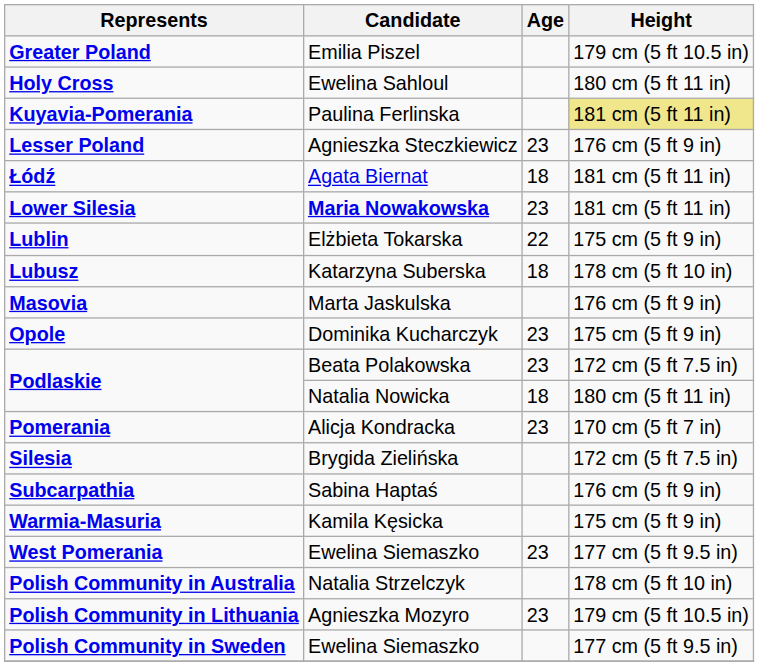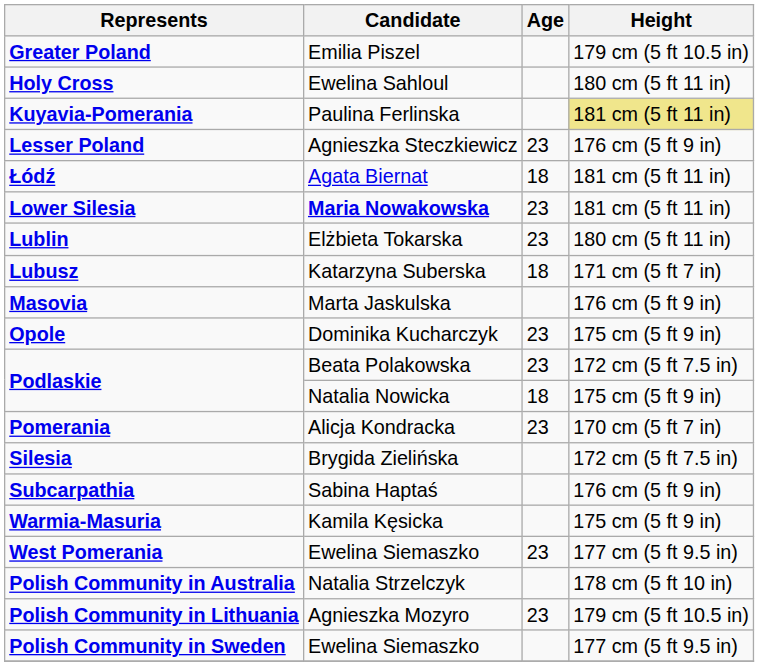Lublin | Age: 22 -> 23
Lublin | Height: 175 cm (5 ft 9 in) -> 180 cm (5 ft 11 in)
Lubusz | Height: 178 cm (5 ft 10 in) -> 171 cm (5 ft 7 in)
Podlaskie / Natalia Nowicka | Height: 180 cm (5 ft 11 in) -> 175 cm (5 ft 9 in)
